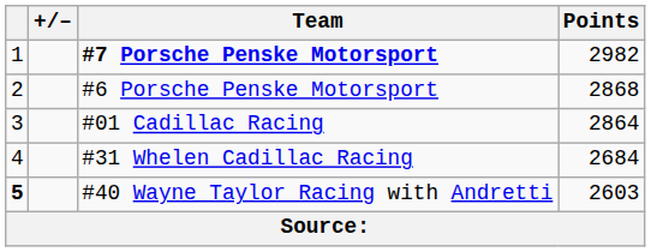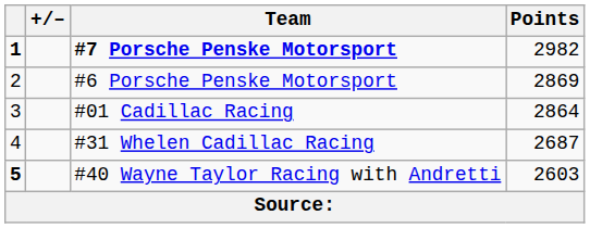#7 Porsche Penske Motorsport | column 1: normal -> bold
#6 Porsche Penske Motorsport | Points: 2868 -> 2869
#31 Whelen Cadillac Racing | Points: 2684 -> 2687
